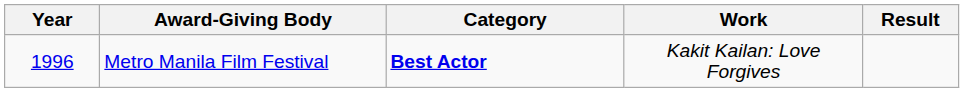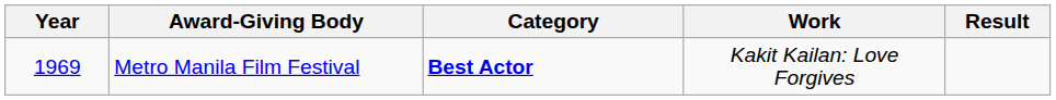Metro Manila Film Festival | Year: 1996 -> 1969
